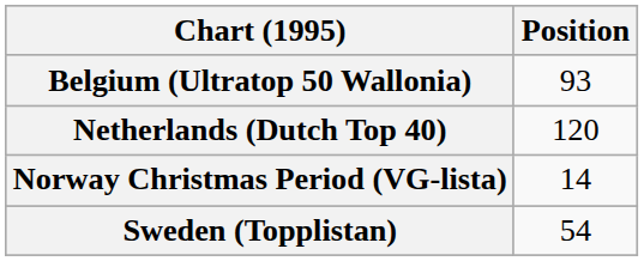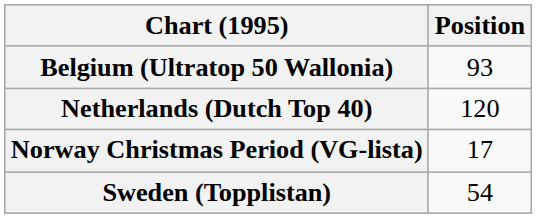Norway Christmas Period (VG-lista) | Position: 14 -> 17
